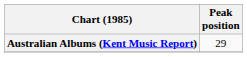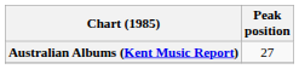Australian Albums (Kent Music Report) | Peak position: 29 -> 27
